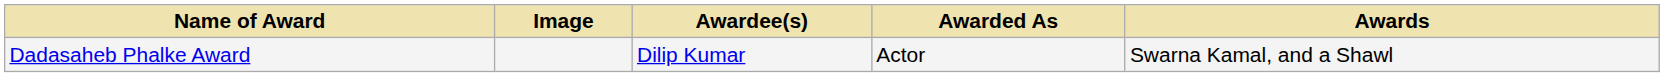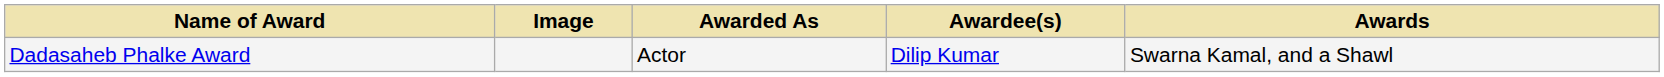columns swapped: Awardee(s) <-> Awarded As
